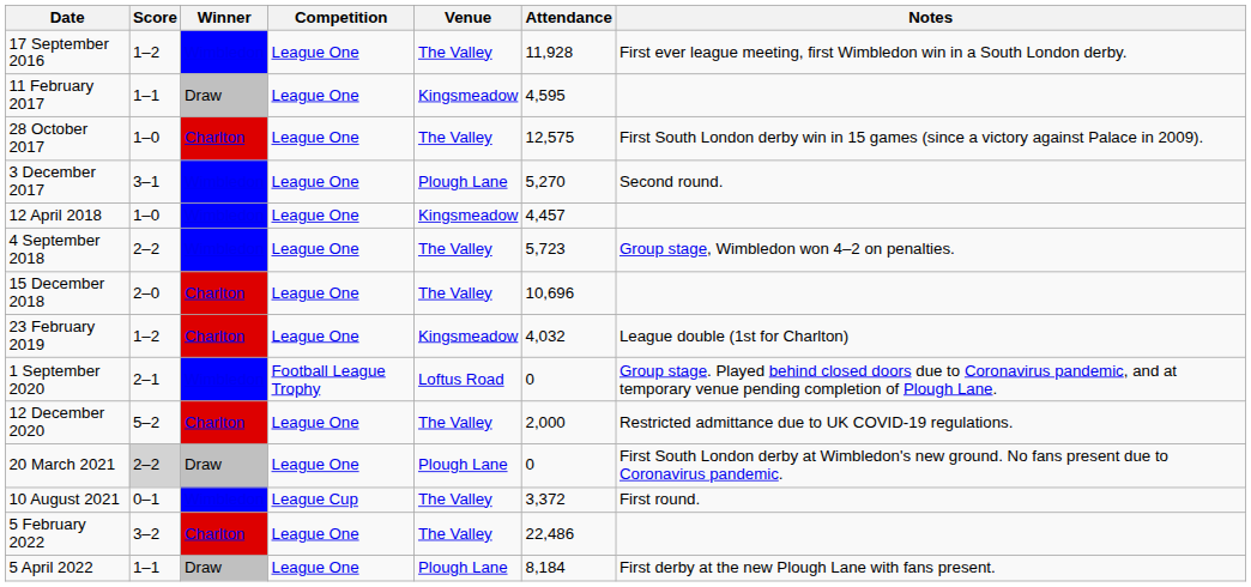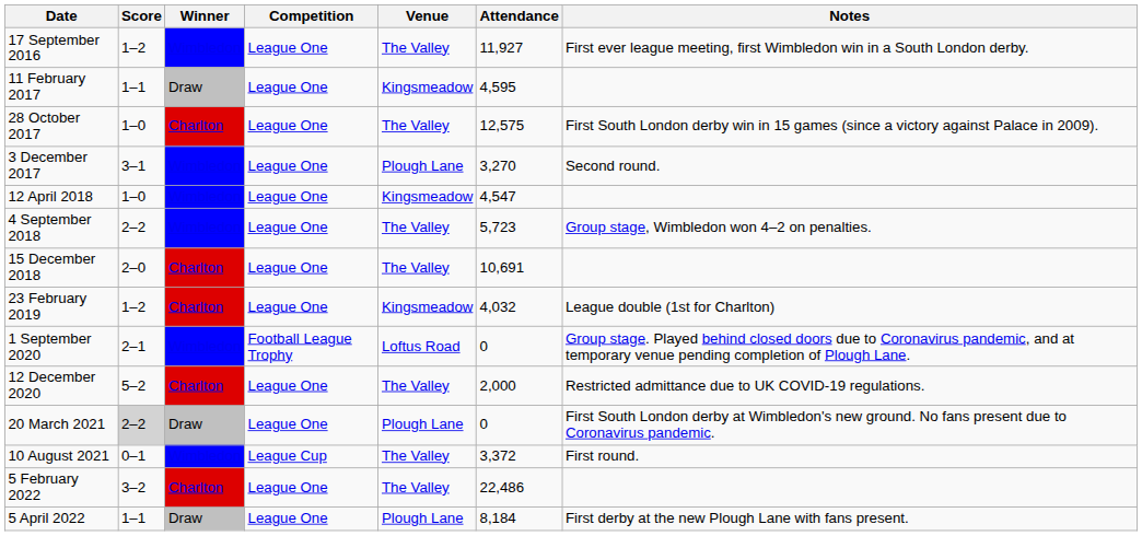17 September 2016 | Attendance: 11,928 -> 11,927
3 December 2017 | Attendance: 5,270 -> 3,270
12 April 2018 | Attendance: 4,457 -> 4,547
15 December 2018 | Attendance: 10,696 -> 10,691
